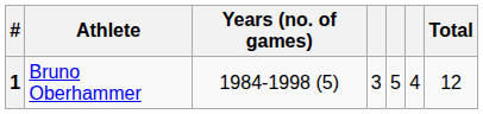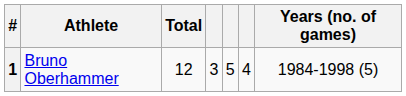columns swapped: Years (no. of games) <-> Total
